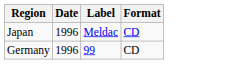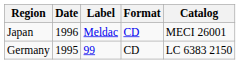+ column: Catalog | MECI 26001 | LC 6383 2150
Germany | Date: 1996 -> 1995
